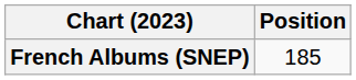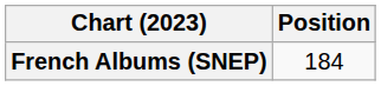French Albums (SNEP) | Position: 185 -> 184
